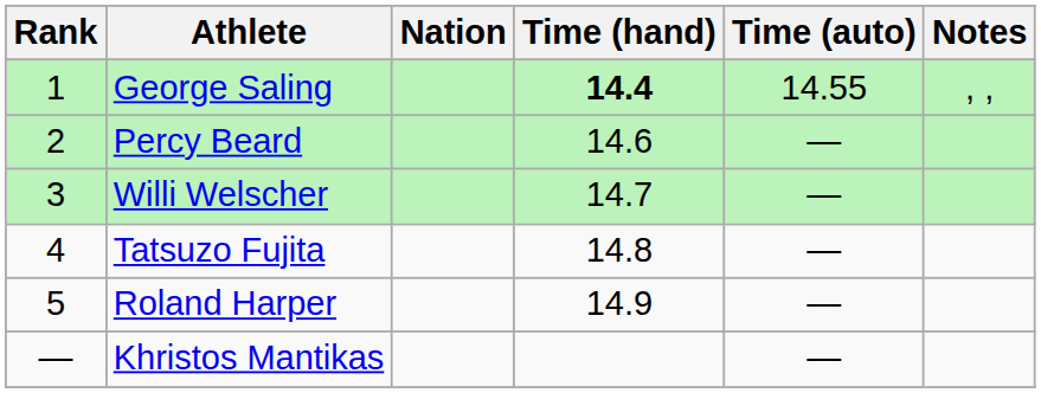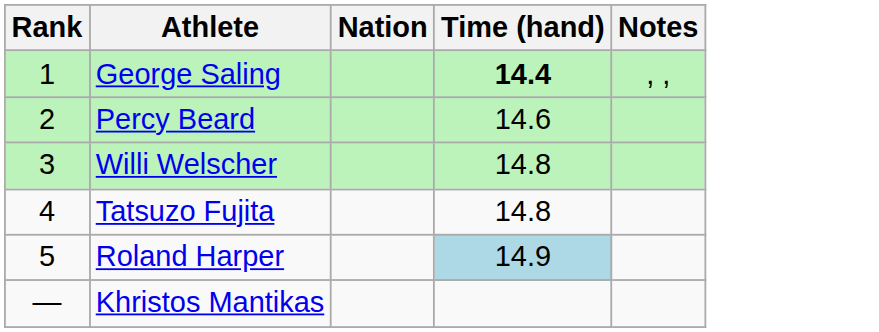- column: Time (auto) | 14.55 | — | — | — | — | —
Willi Welscher | Time (hand): 14.7 -> 14.8
Roland Harper | Time (hand): no background -> lightblue background
